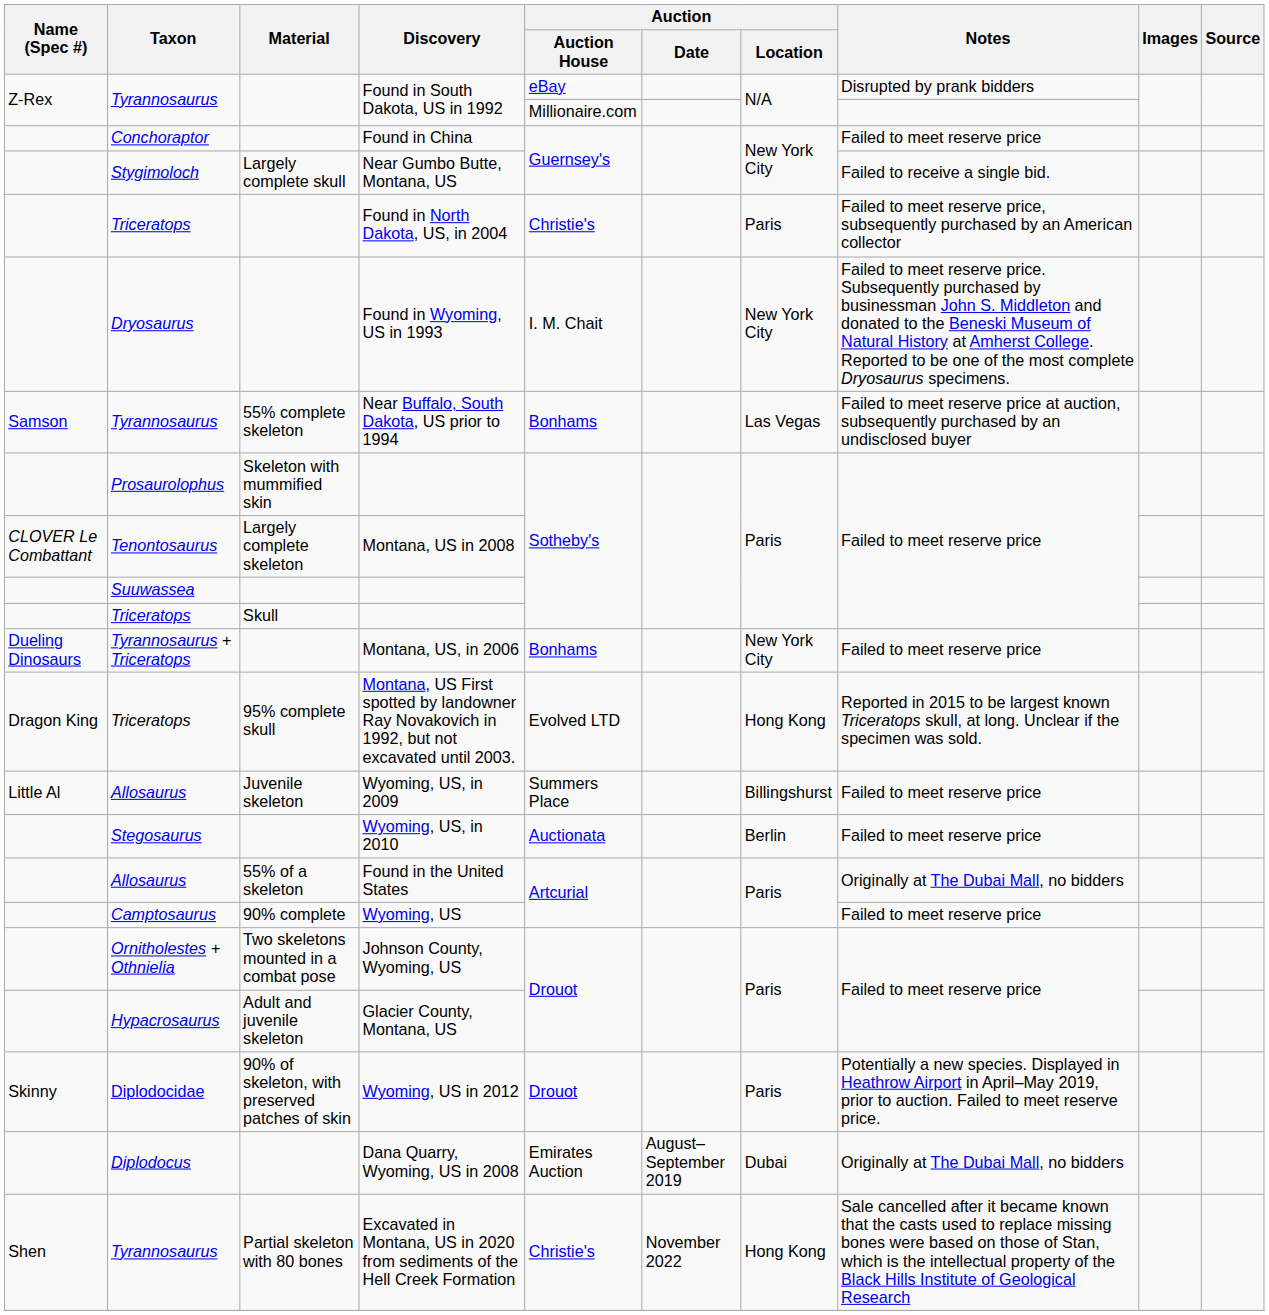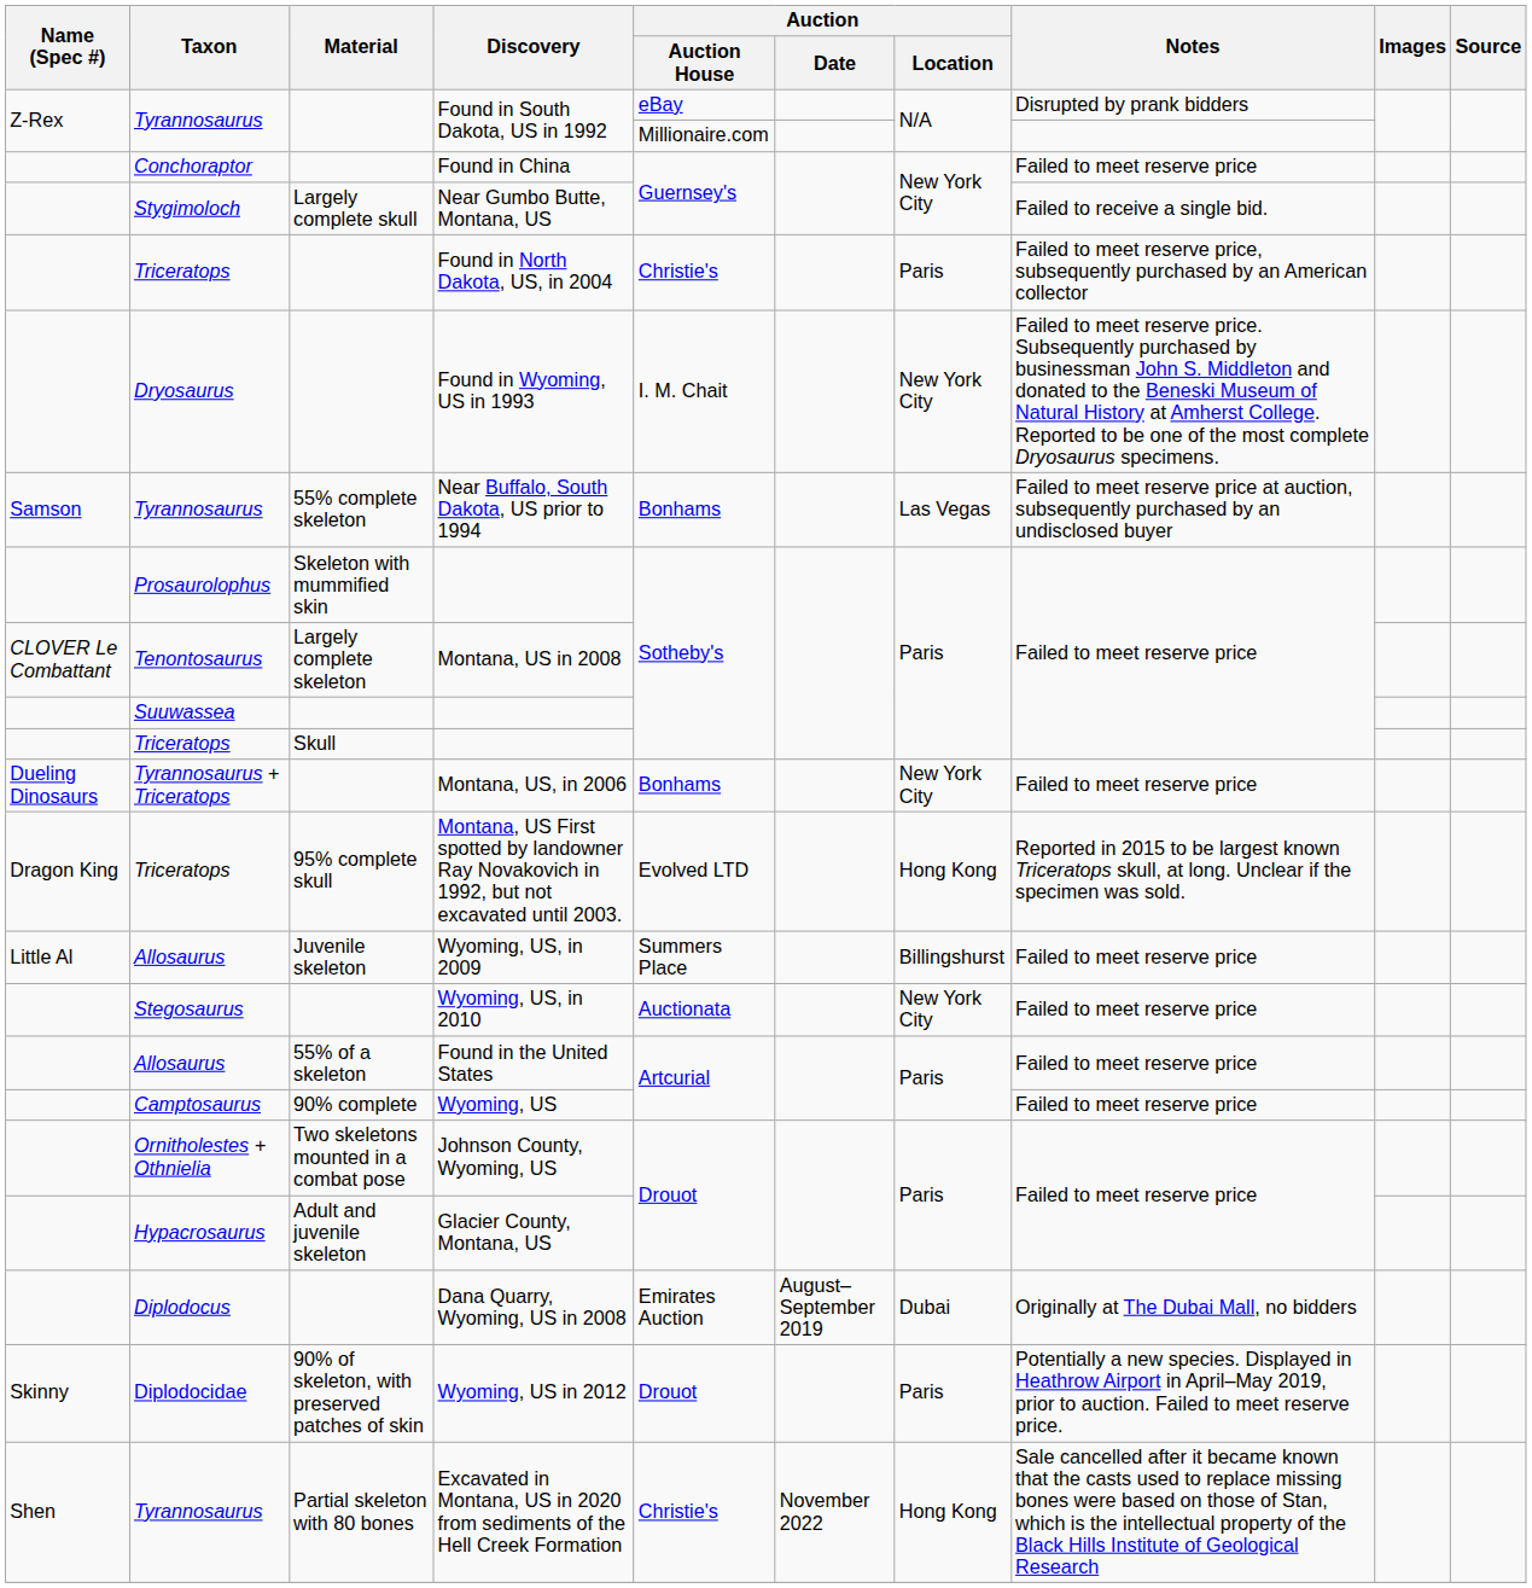Wyoming, US, in 2010 | Auction / Location: Berlin -> New York City
Found in the United States | Notes: Originally at The Dubai Mall, no bidders -> Failed to meet reserve price
rows swapped: Wyoming, US in 2012 <-> Dana Quarry, Wyoming, US in 2008
